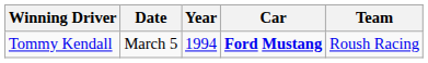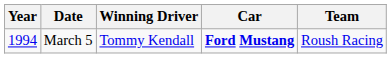columns swapped: Year <-> Winning Driver
